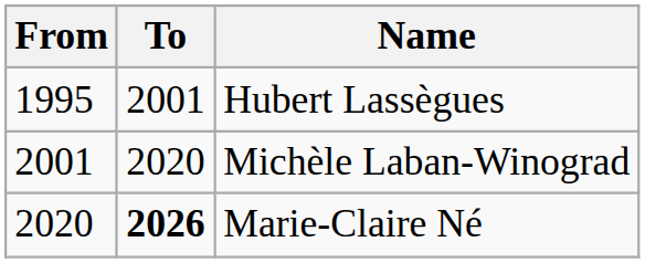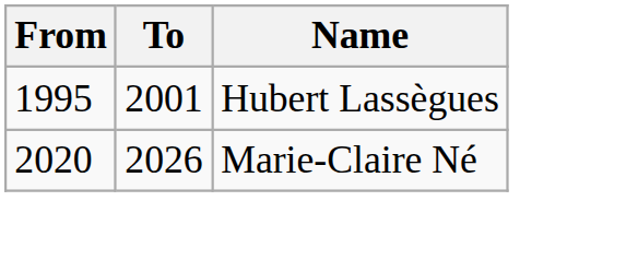- row: 2001 | 2020 | Michèle Laban-Winograd
Marie-Claire Né | To: bold -> normal
